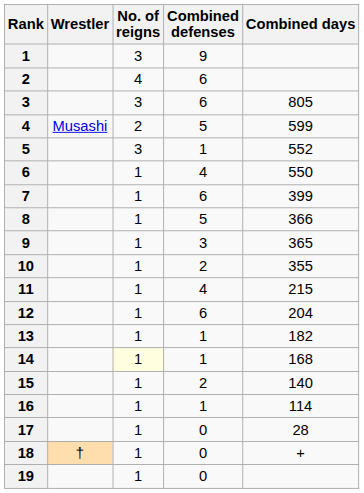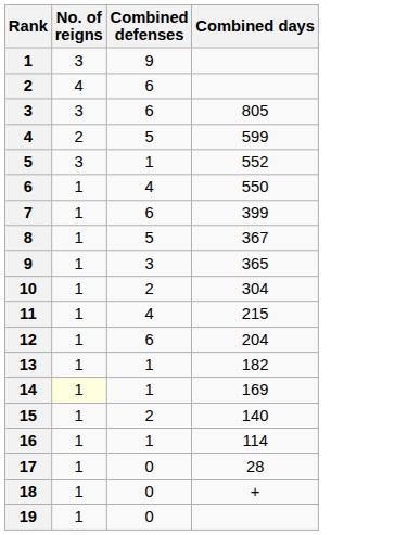- column: Wrestler | Musashi | †
8 | Combined days: 366 -> 367
10 | Combined days: 355 -> 304
14 | Combined days: 168 -> 169
